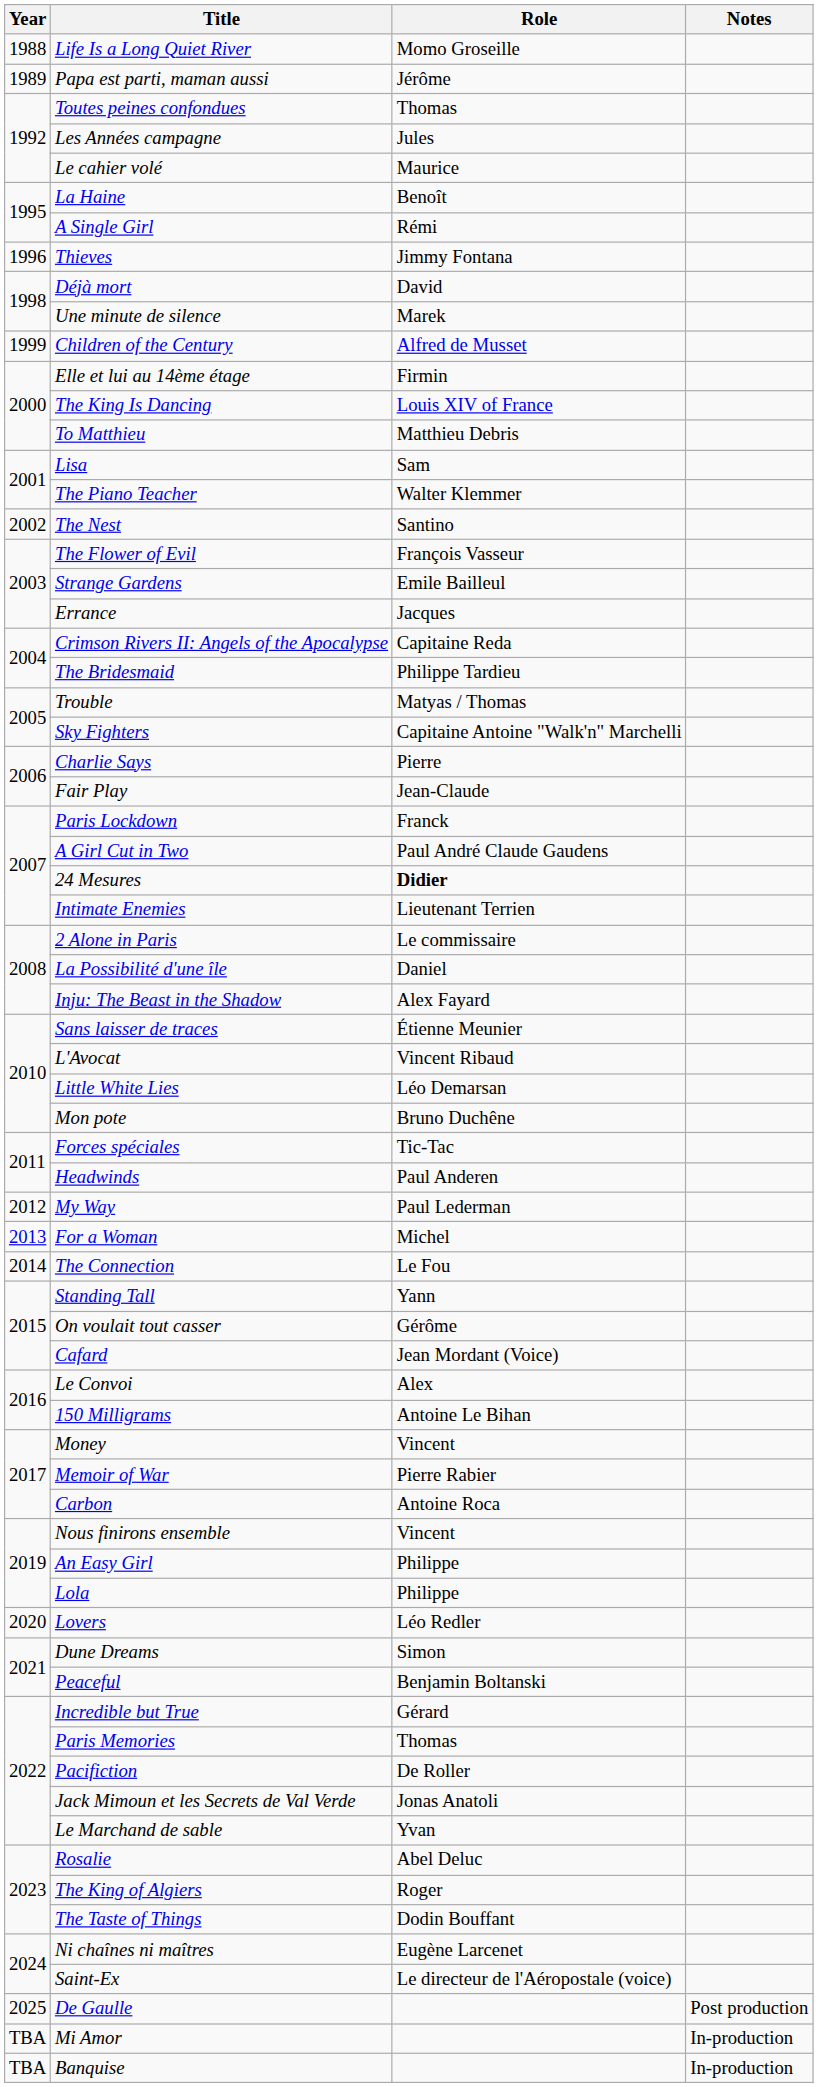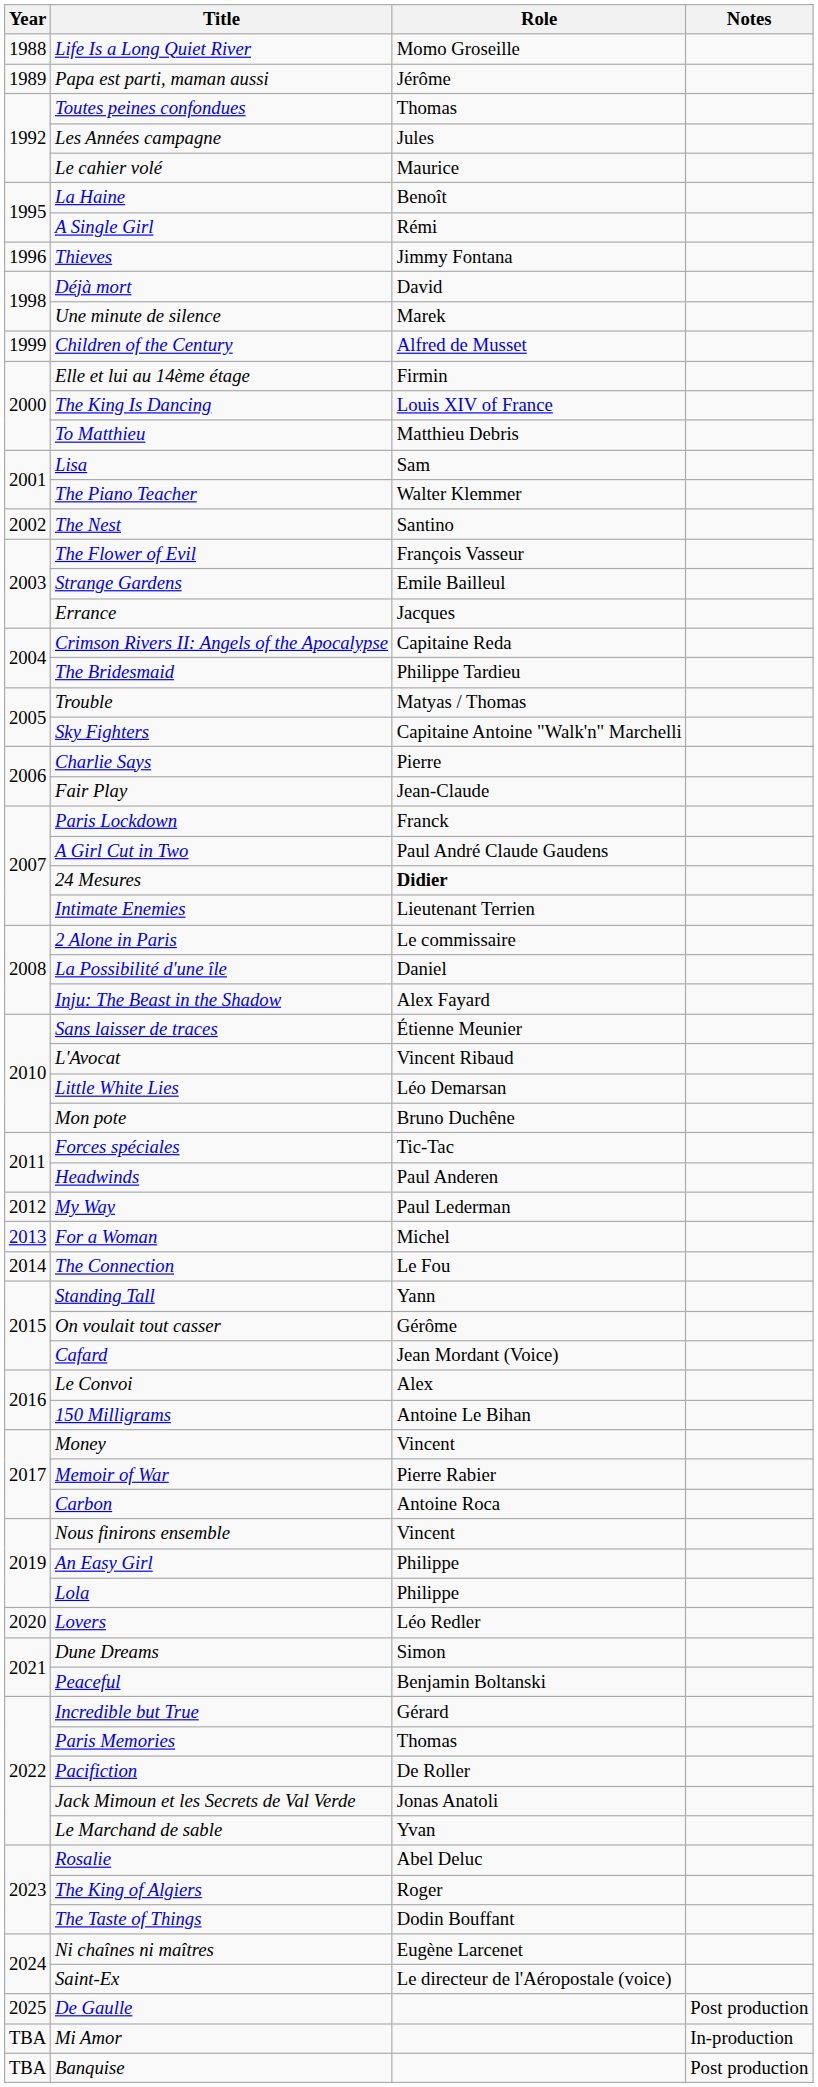Banquise | Notes: In-production -> Post production
